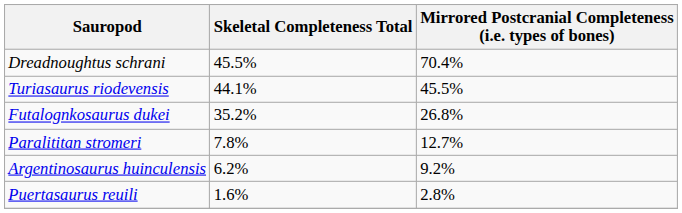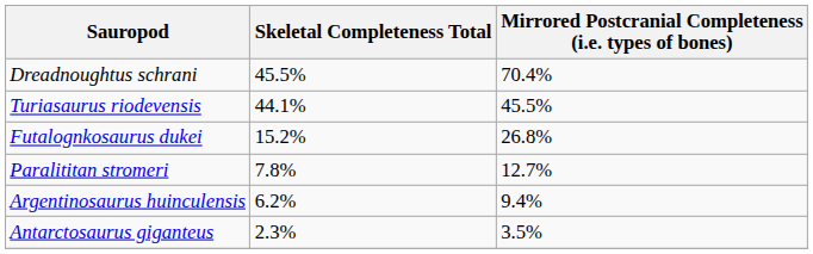Futalognkosaurus dukei | Skeletal Completeness Total: 35.2% -> 15.2%
Argentinosaurus huinculensis | Mirrored Postcranial Completeness (i.e. types of bones): 9.2% -> 9.4%
+ row: Antarctosaurus giganteus | 2.3% | 3.5%
- row: Puertasaurus reuili | 1.6% | 2.8%
